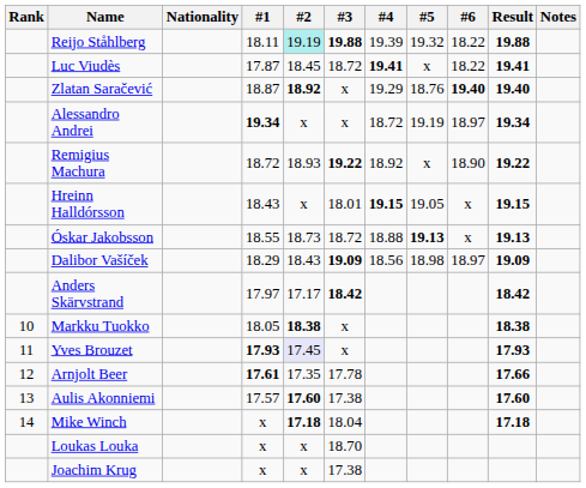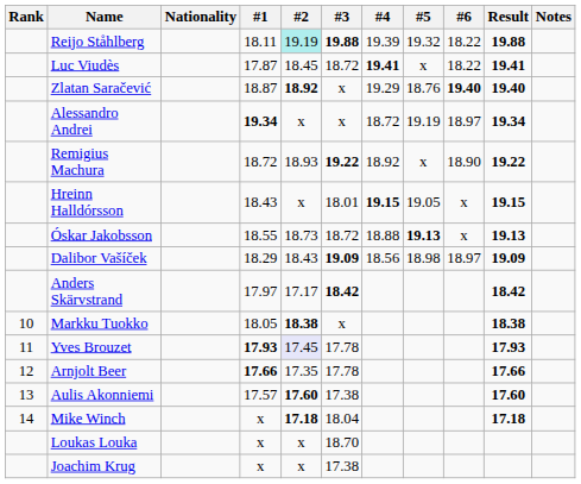Yves Brouzet | #3: x -> 17.78
Arnjolt Beer | #1: 17.61 -> 17.66
